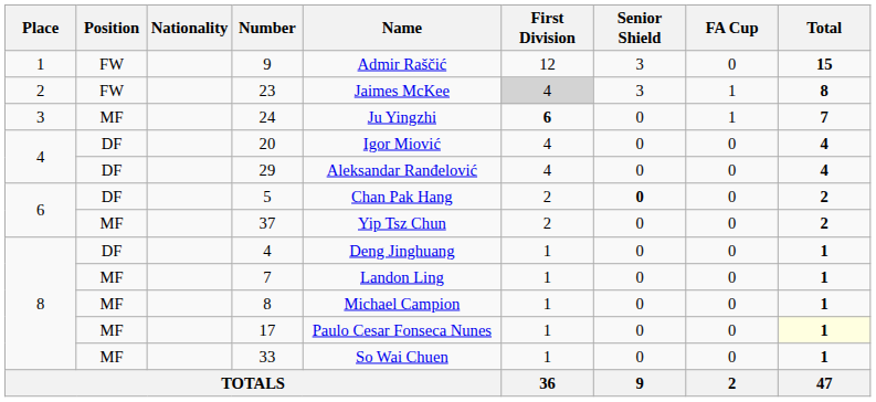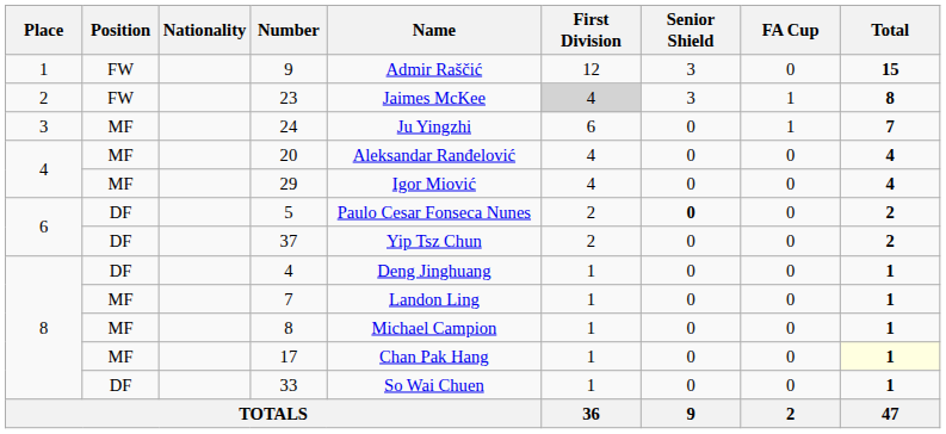24 | First Division: bold -> normal
20 | Position: DF -> MF
20 | Name: Igor Miović -> Aleksandar Ranđelović
29 | Position: DF -> MF
29 | Name: Aleksandar Ranđelović -> Igor Miović
5 | Name: Chan Pak Hang -> Paulo Cesar Fonseca Nunes
37 | Position: MF -> DF
17 | Name: Paulo Cesar Fonseca Nunes -> Chan Pak Hang
33 | Position: MF -> DF
